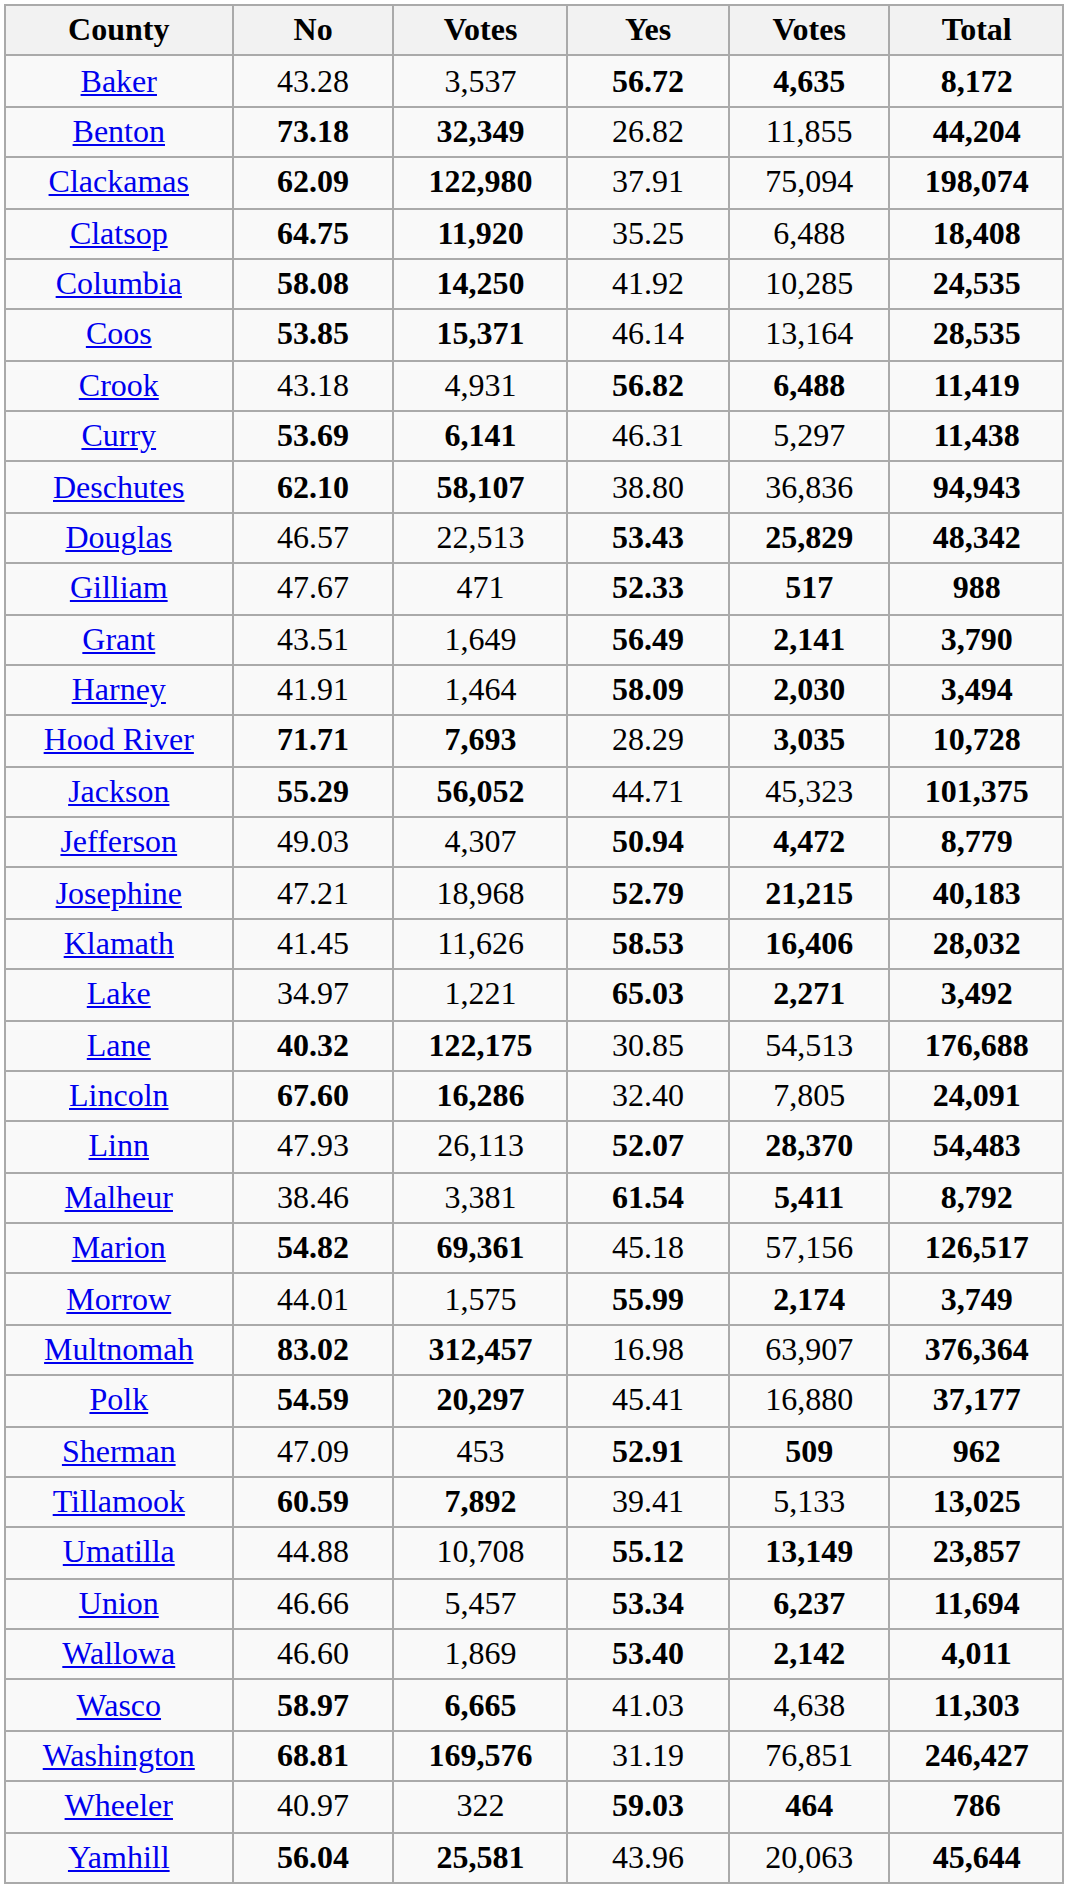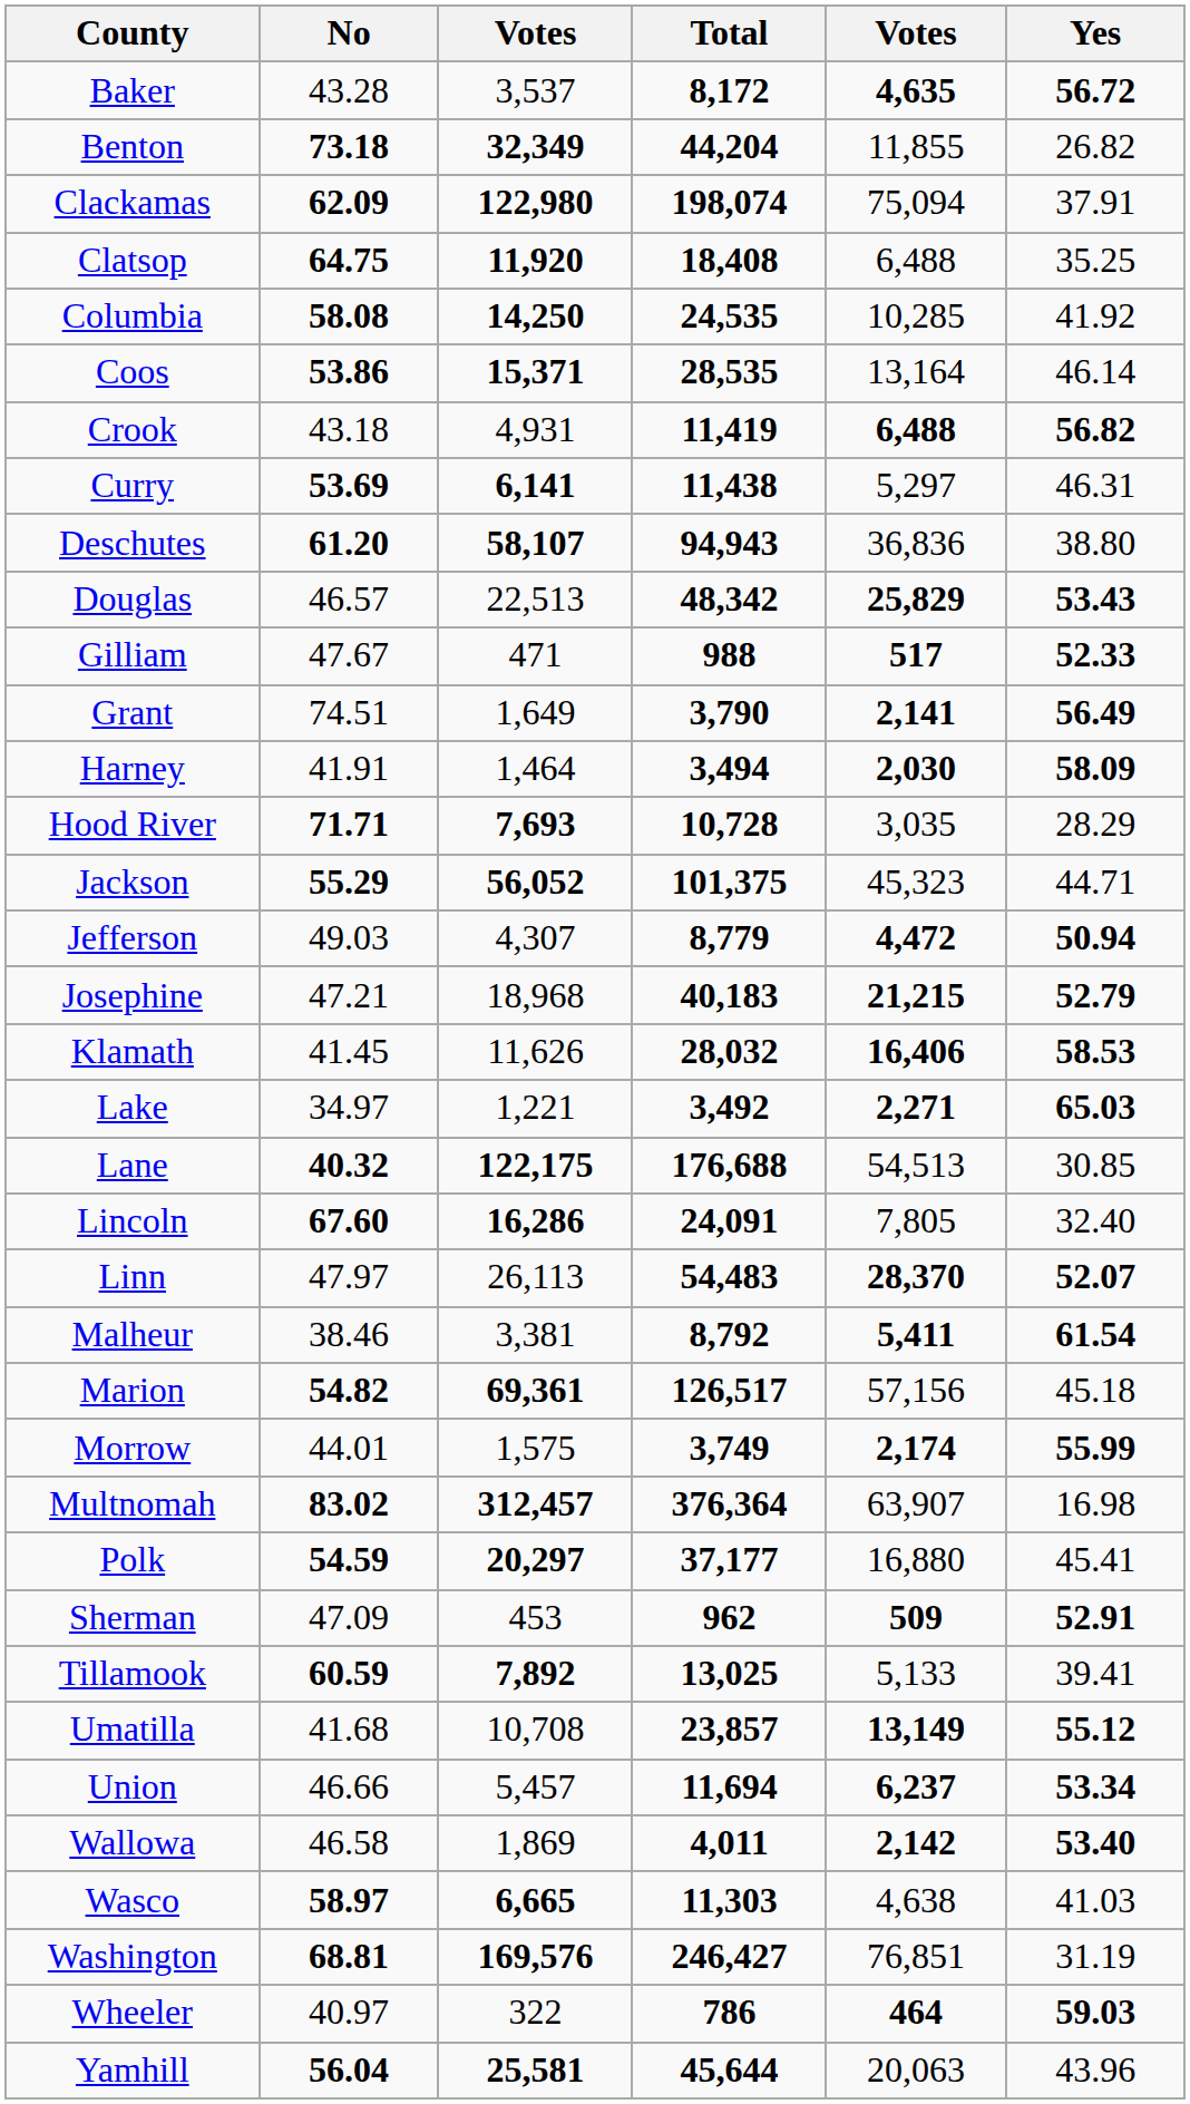columns swapped: Yes <-> Total
Coos | No: 53.85 -> 53.86
Deschutes | No: 62.10 -> 61.20
Grant | No: 43.51 -> 74.51
Hood River | column 5: bold -> normal
Linn | No: 47.93 -> 47.97
Umatilla | No: 44.88 -> 41.68
Wallowa | No: 46.60 -> 46.58
